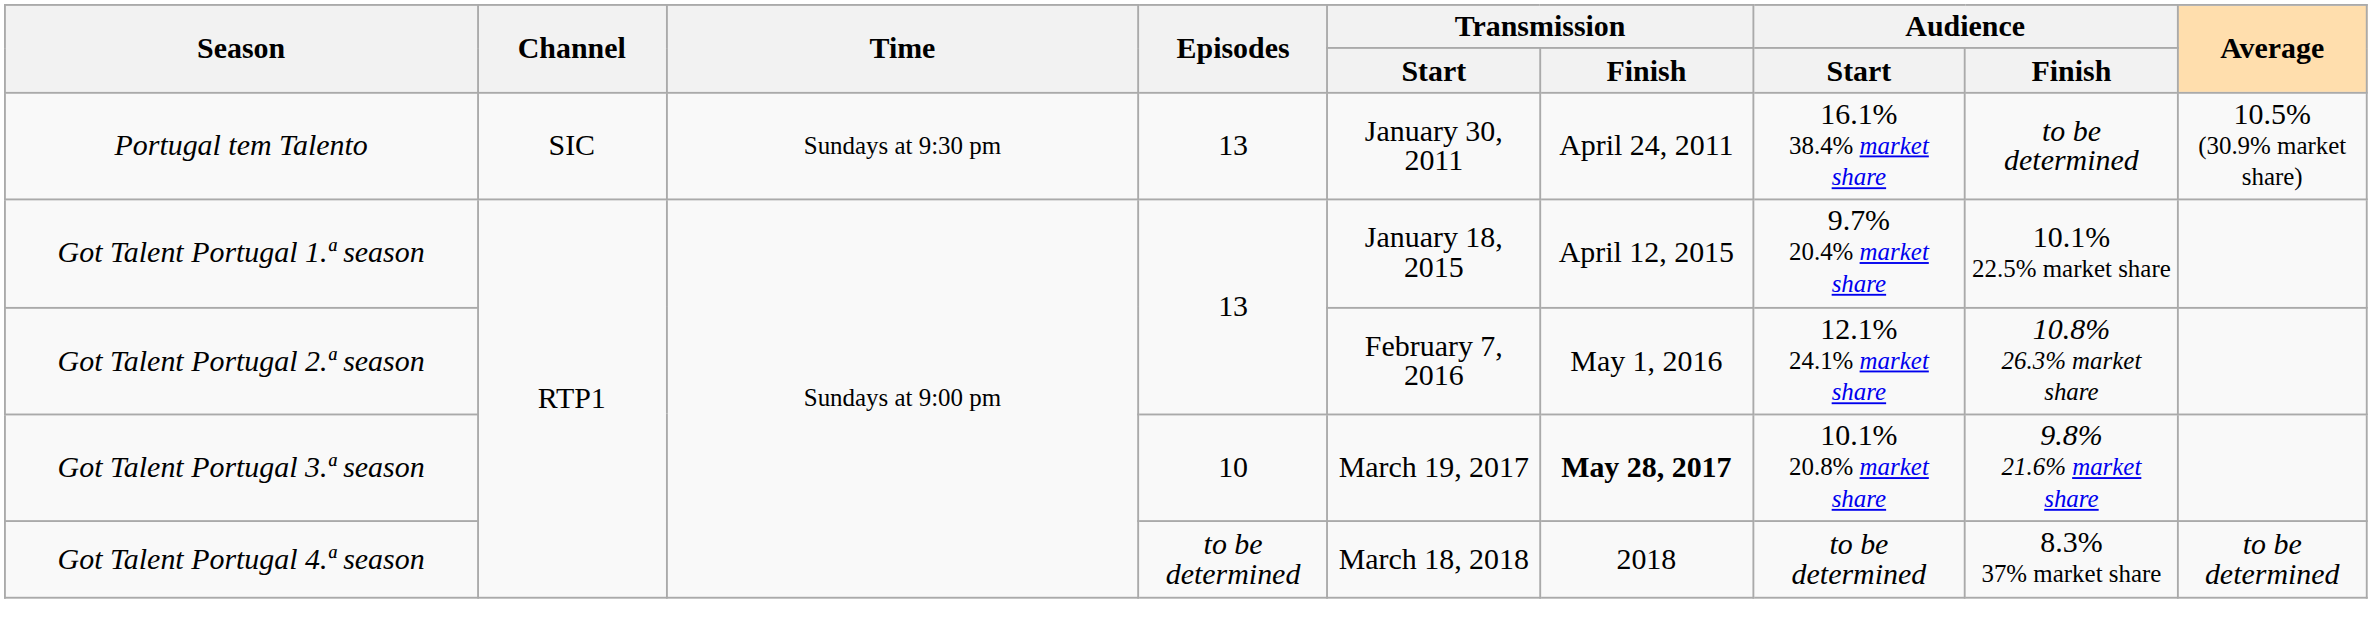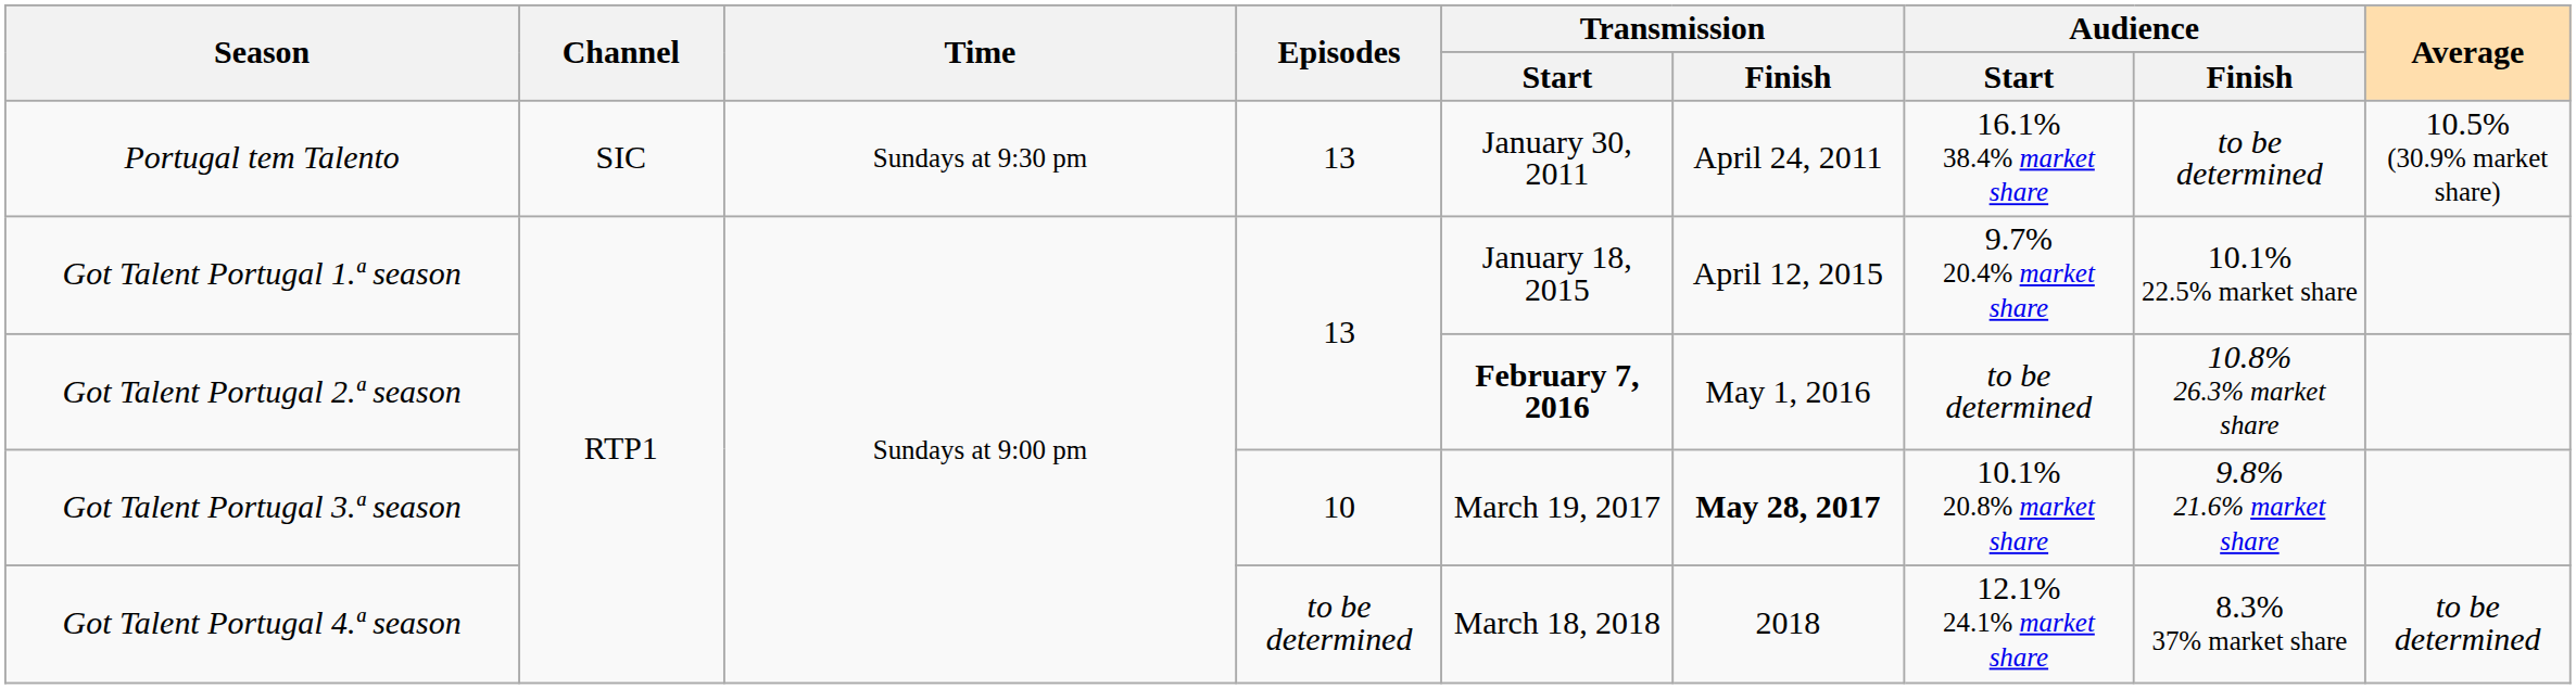Got Talent Portugal 2.ª season | Transmission / Start: normal -> bold
Got Talent Portugal 2.ª season | Audience / Start: 12.1% 24.1% market share -> to be determined
Got Talent Portugal 4.ª season | Audience / Start: to be determined -> 12.1% 24.1% market share
